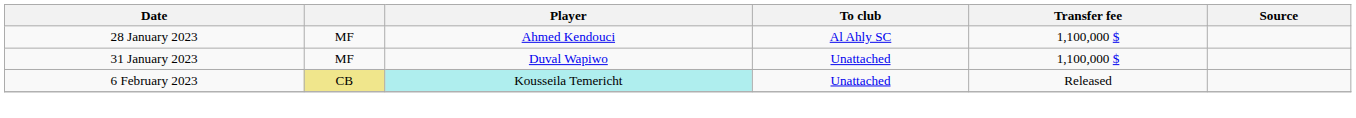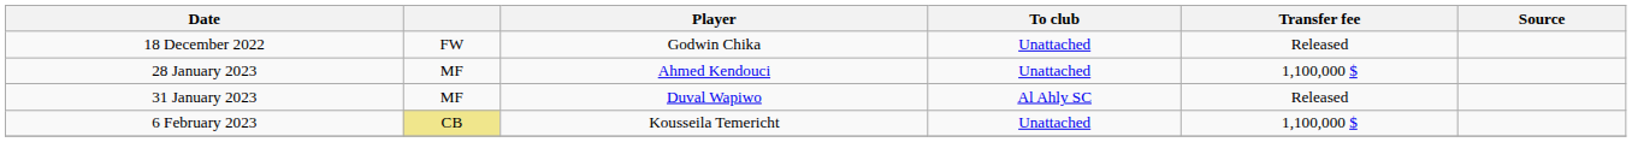+ row: 18 December 2022 | FW | Godwin Chika | Unattached | Released
28 January 2023 | To club: Al Ahly SC -> Unattached
31 January 2023 | To club: Unattached -> Al Ahly SC
31 January 2023 | Transfer fee: 1,100,000 $ -> Released
6 February 2023 | Player: paleturquoise background -> no background
6 February 2023 | Transfer fee: Released -> 1,100,000 $
